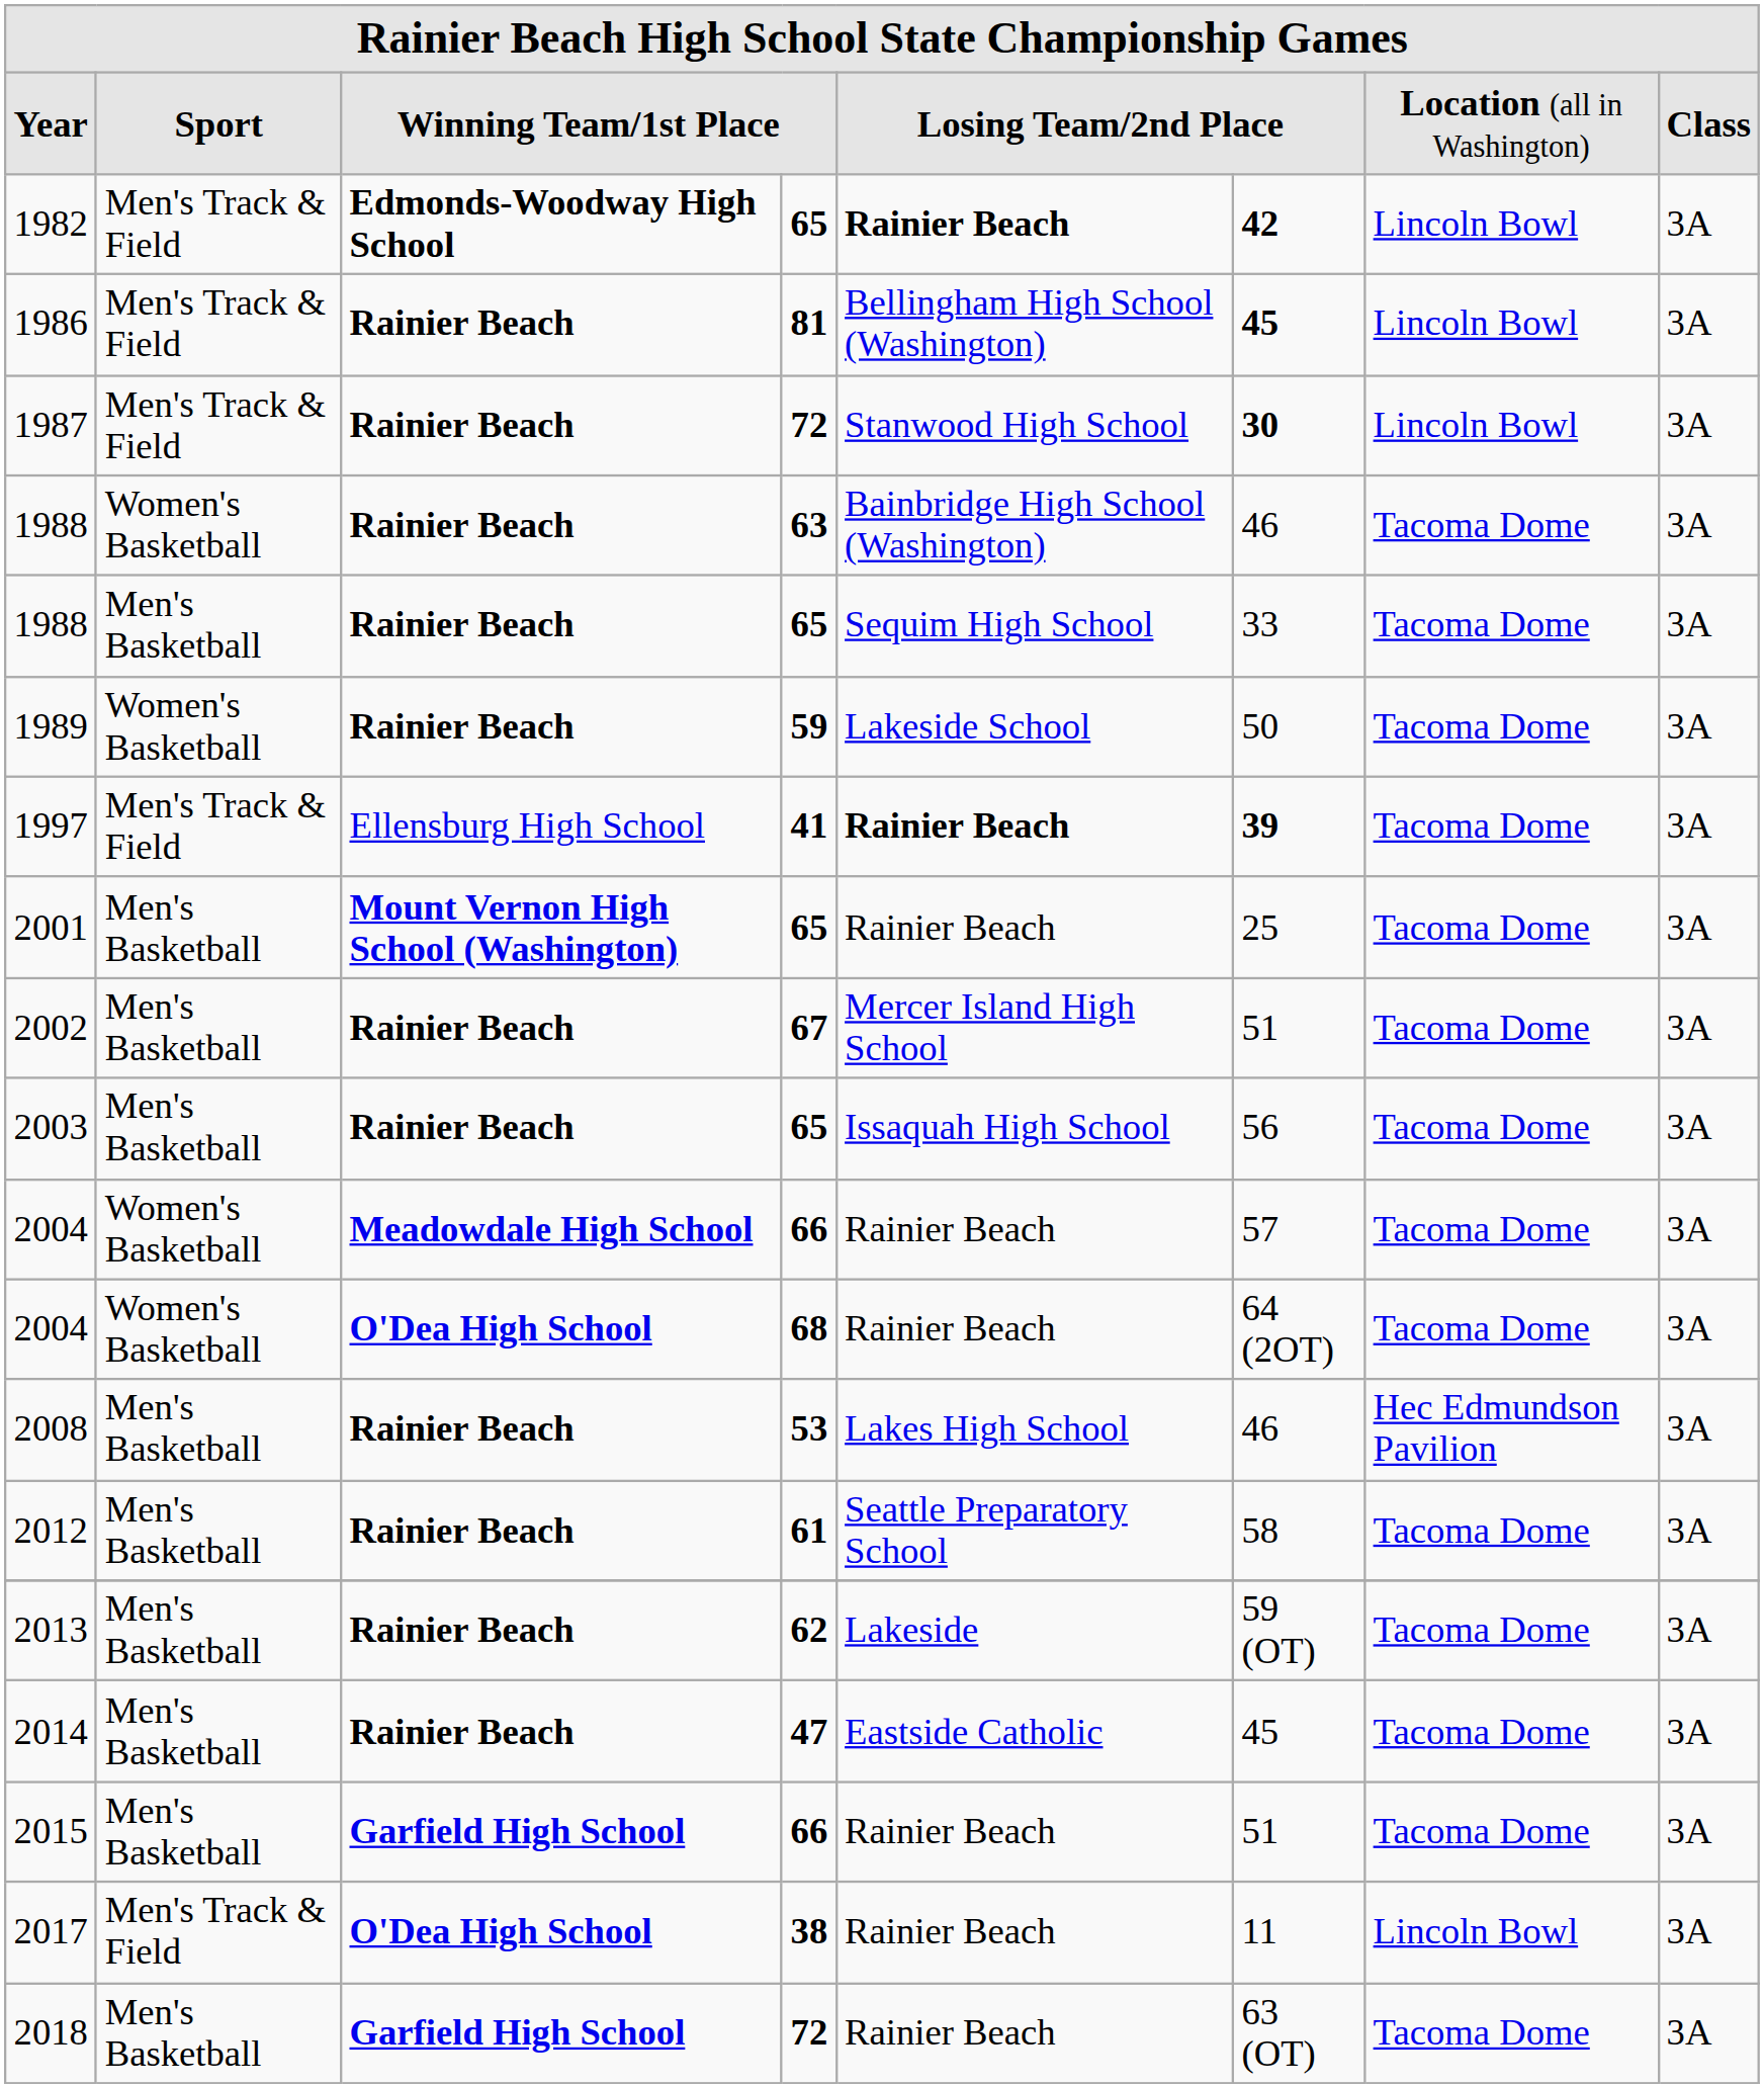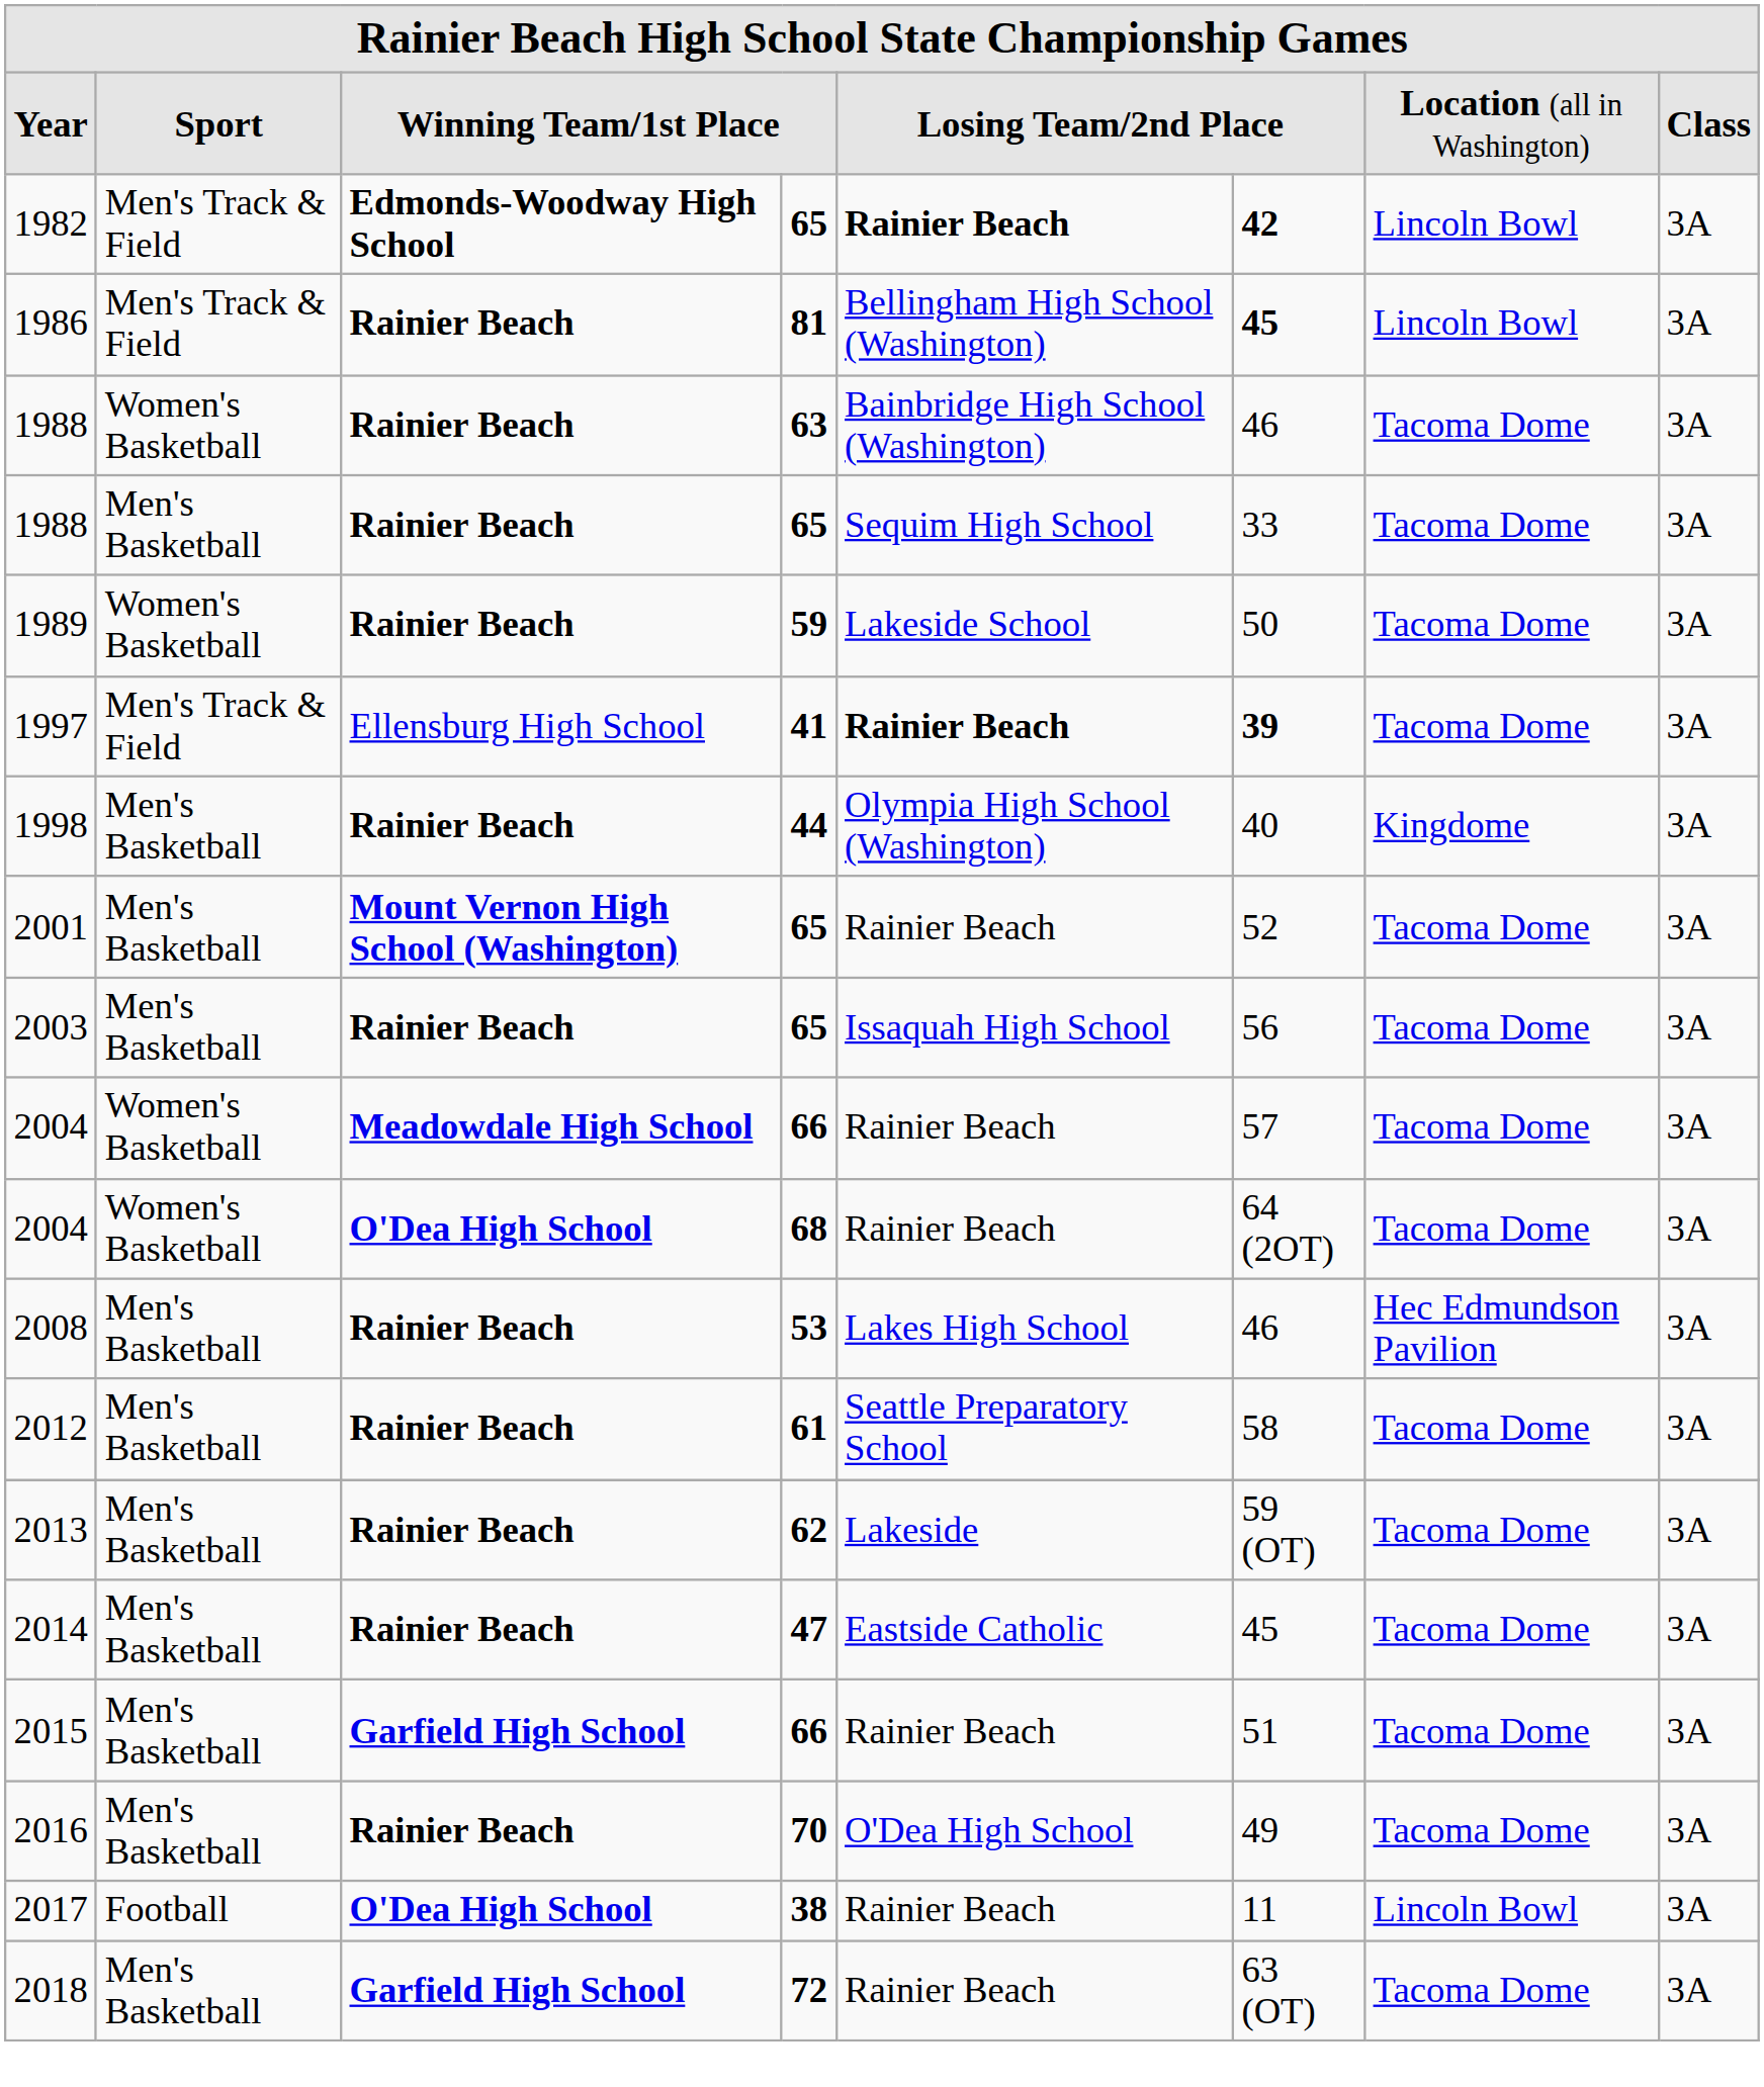- row: 1987 | Men's Track & Field | Rainier Beach | 72 | Stanwood High School | 30 | Lincoln Bowl | 3A
+ row: 1998 | Men's Basketball | Rainier Beach | 44 | Olympia High School (Washington) | 40 | Kingdome | 3A
2001 | column 6: 25 -> 52
- row: 2002 | Men's Basketball | Rainier Beach | 67 | Mercer Island High School | 51 | Tacoma Dome | 3A
+ row: 2016 | Men's Basketball | Rainier Beach | 70 | O'Dea High School | 49 | Tacoma Dome | 3A
2017 | column 2: Men's Track & Field -> Football
